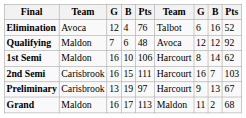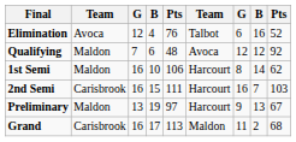Preliminary | column 2: Carisbrook -> Maldon
Grand | column 2: Maldon -> Carisbrook
